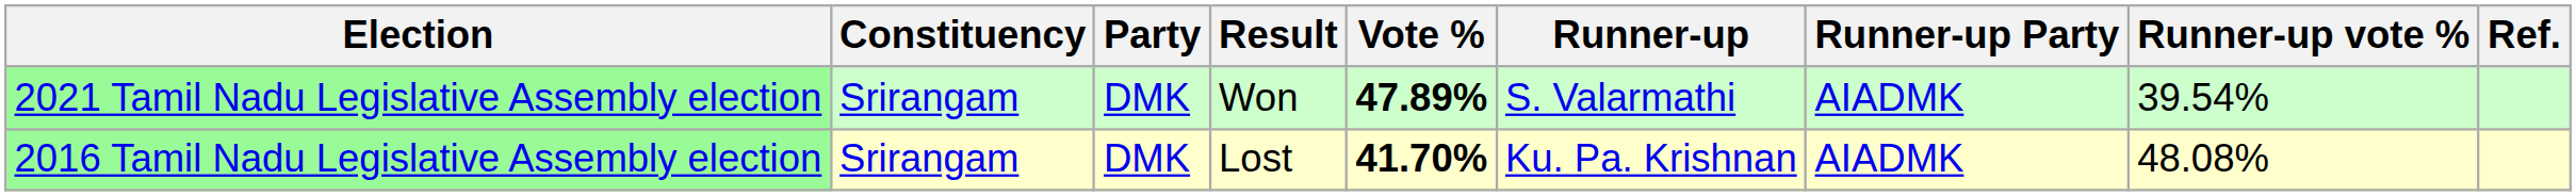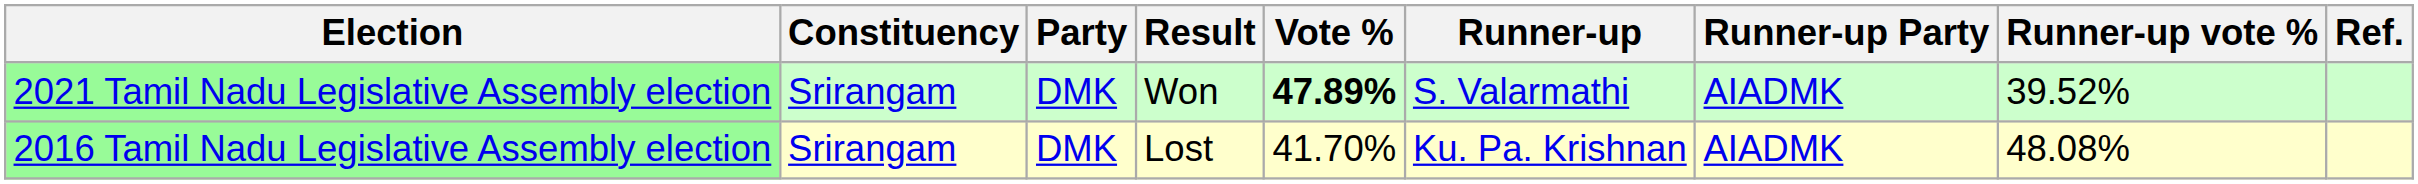2021 Tamil Nadu Legislative Assembly election | Runner-up vote %: 39.54% -> 39.52%
2016 Tamil Nadu Legislative Assembly election | Vote %: bold -> normal
